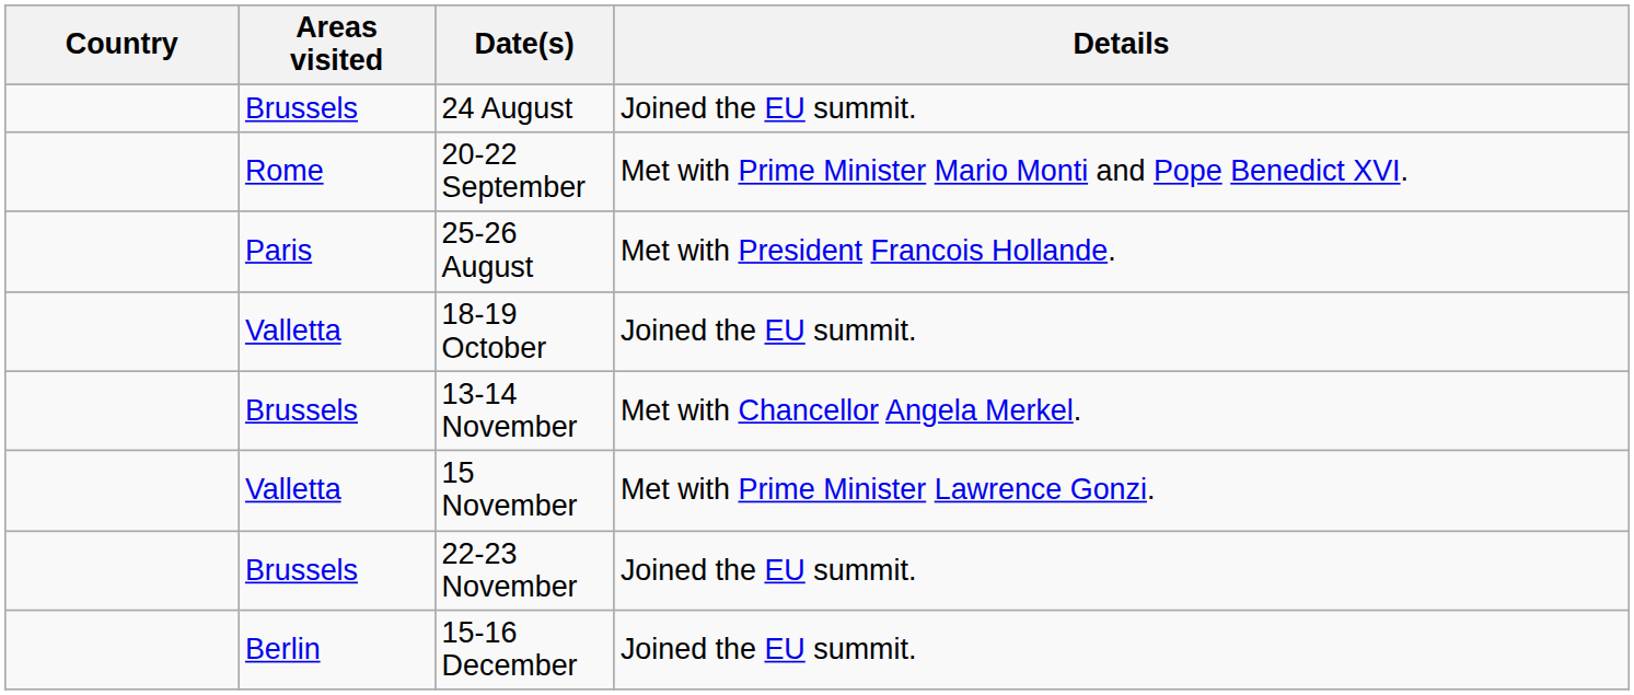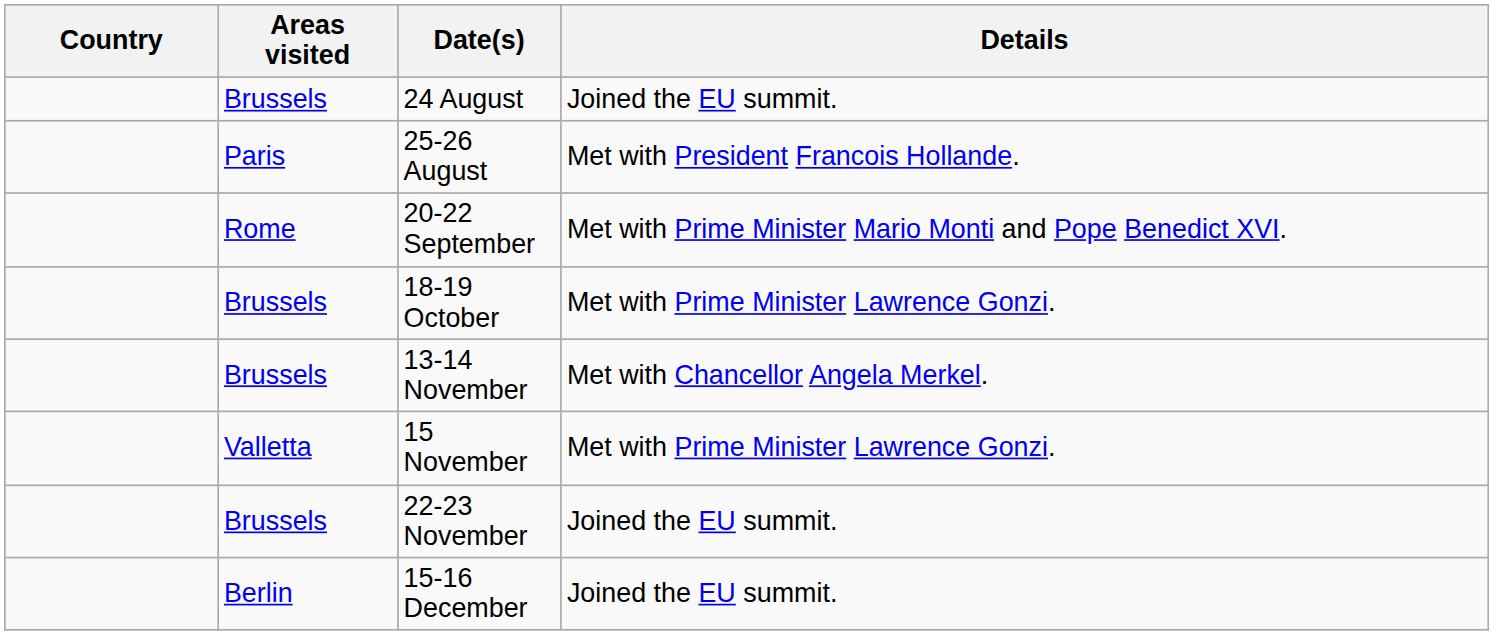rows swapped: 25-26 August <-> 20-22 September
18-19 October | Areas visited: Valletta -> Brussels
18-19 October | Details: Joined the EU summit. -> Met with Prime Minister Lawrence Gonzi.
